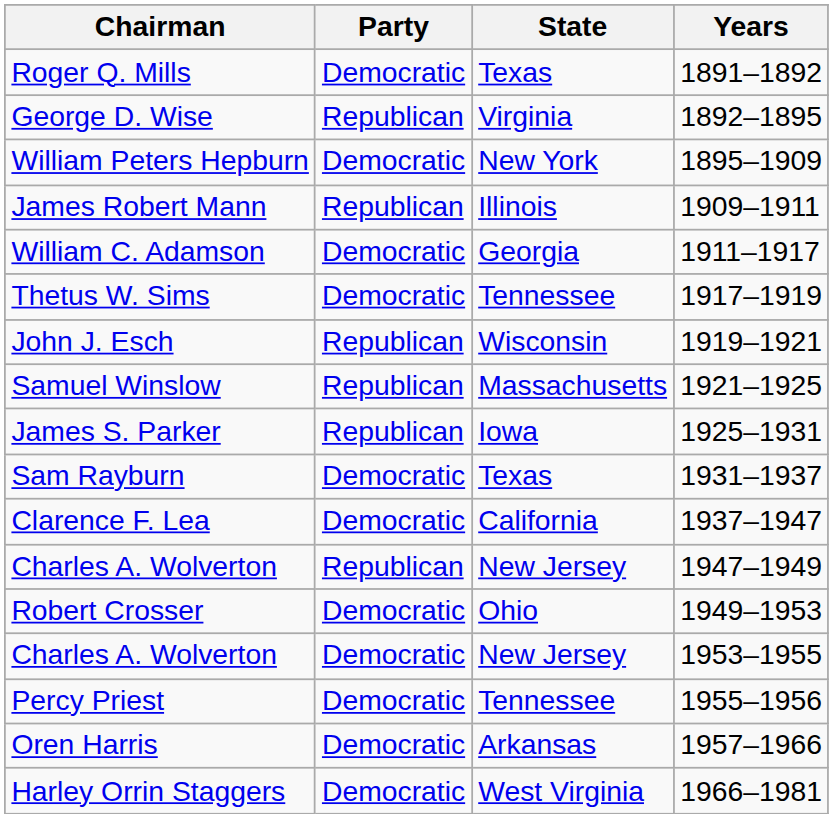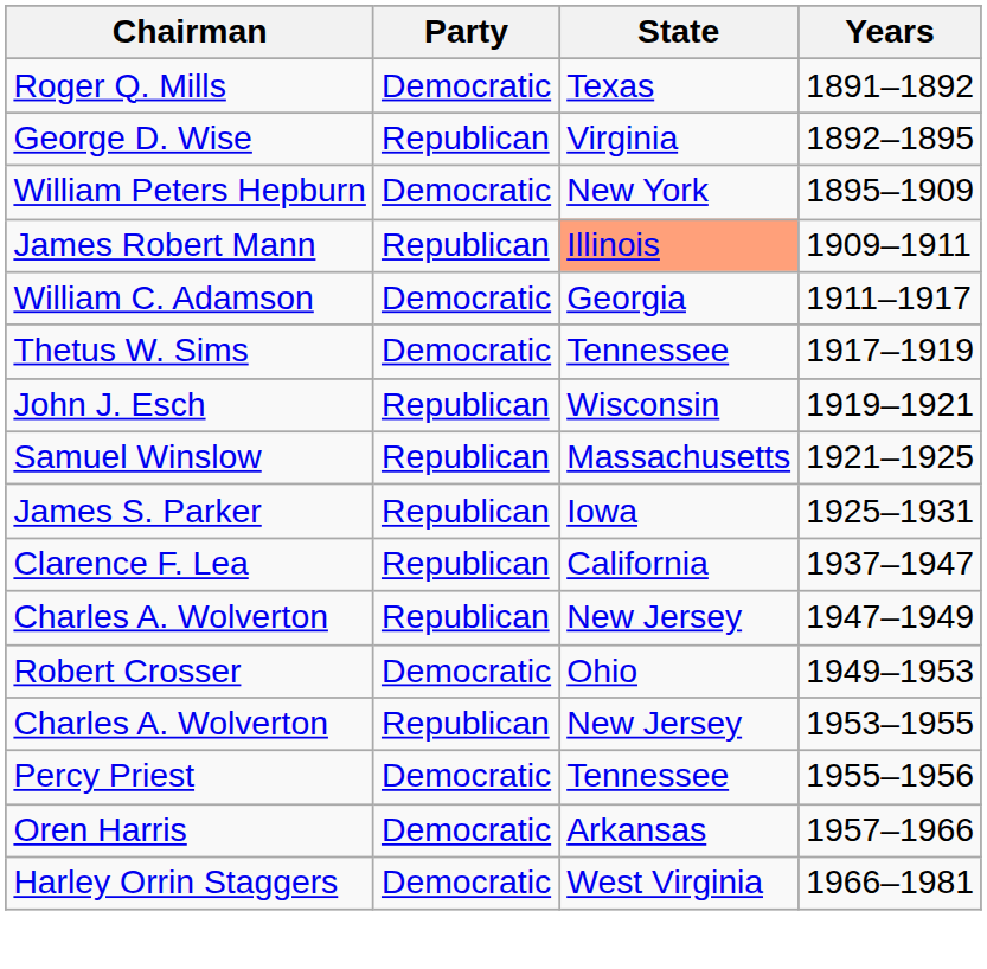James Robert Mann | State: no background -> lightsalmon background
- row: Sam Rayburn | Democratic | Texas | 1931–1937
Clarence F. Lea | Party: Democratic -> Republican
Charles A. Wolverton / 1953–1955 | Party: Democratic -> Republican
